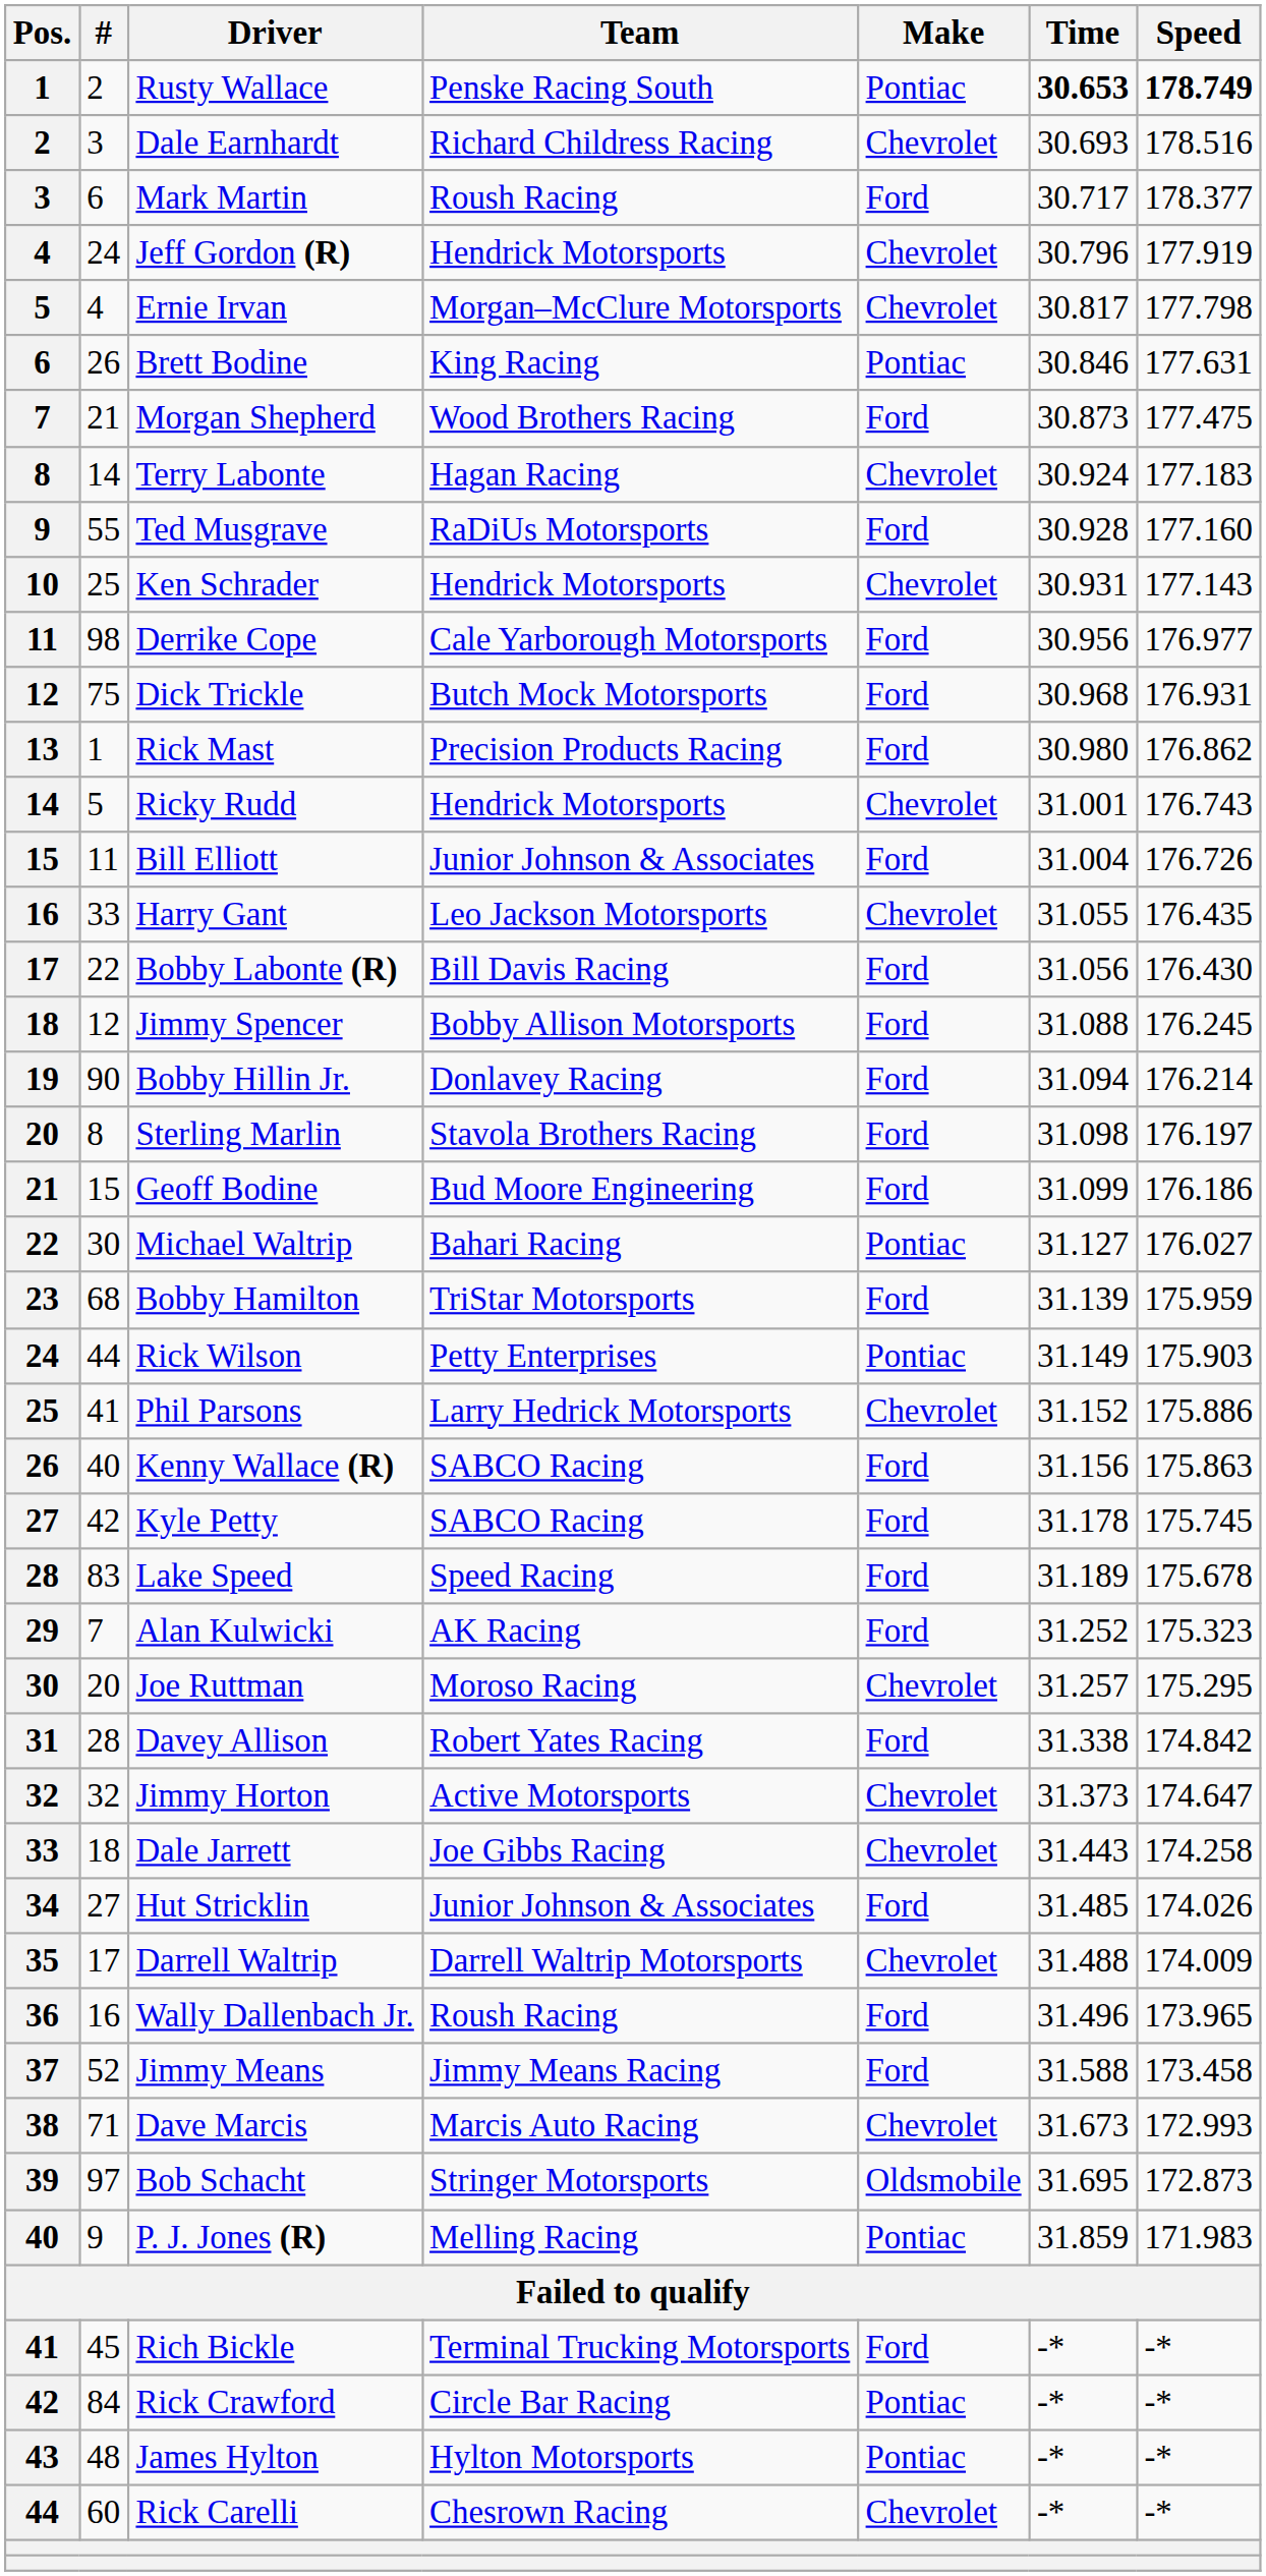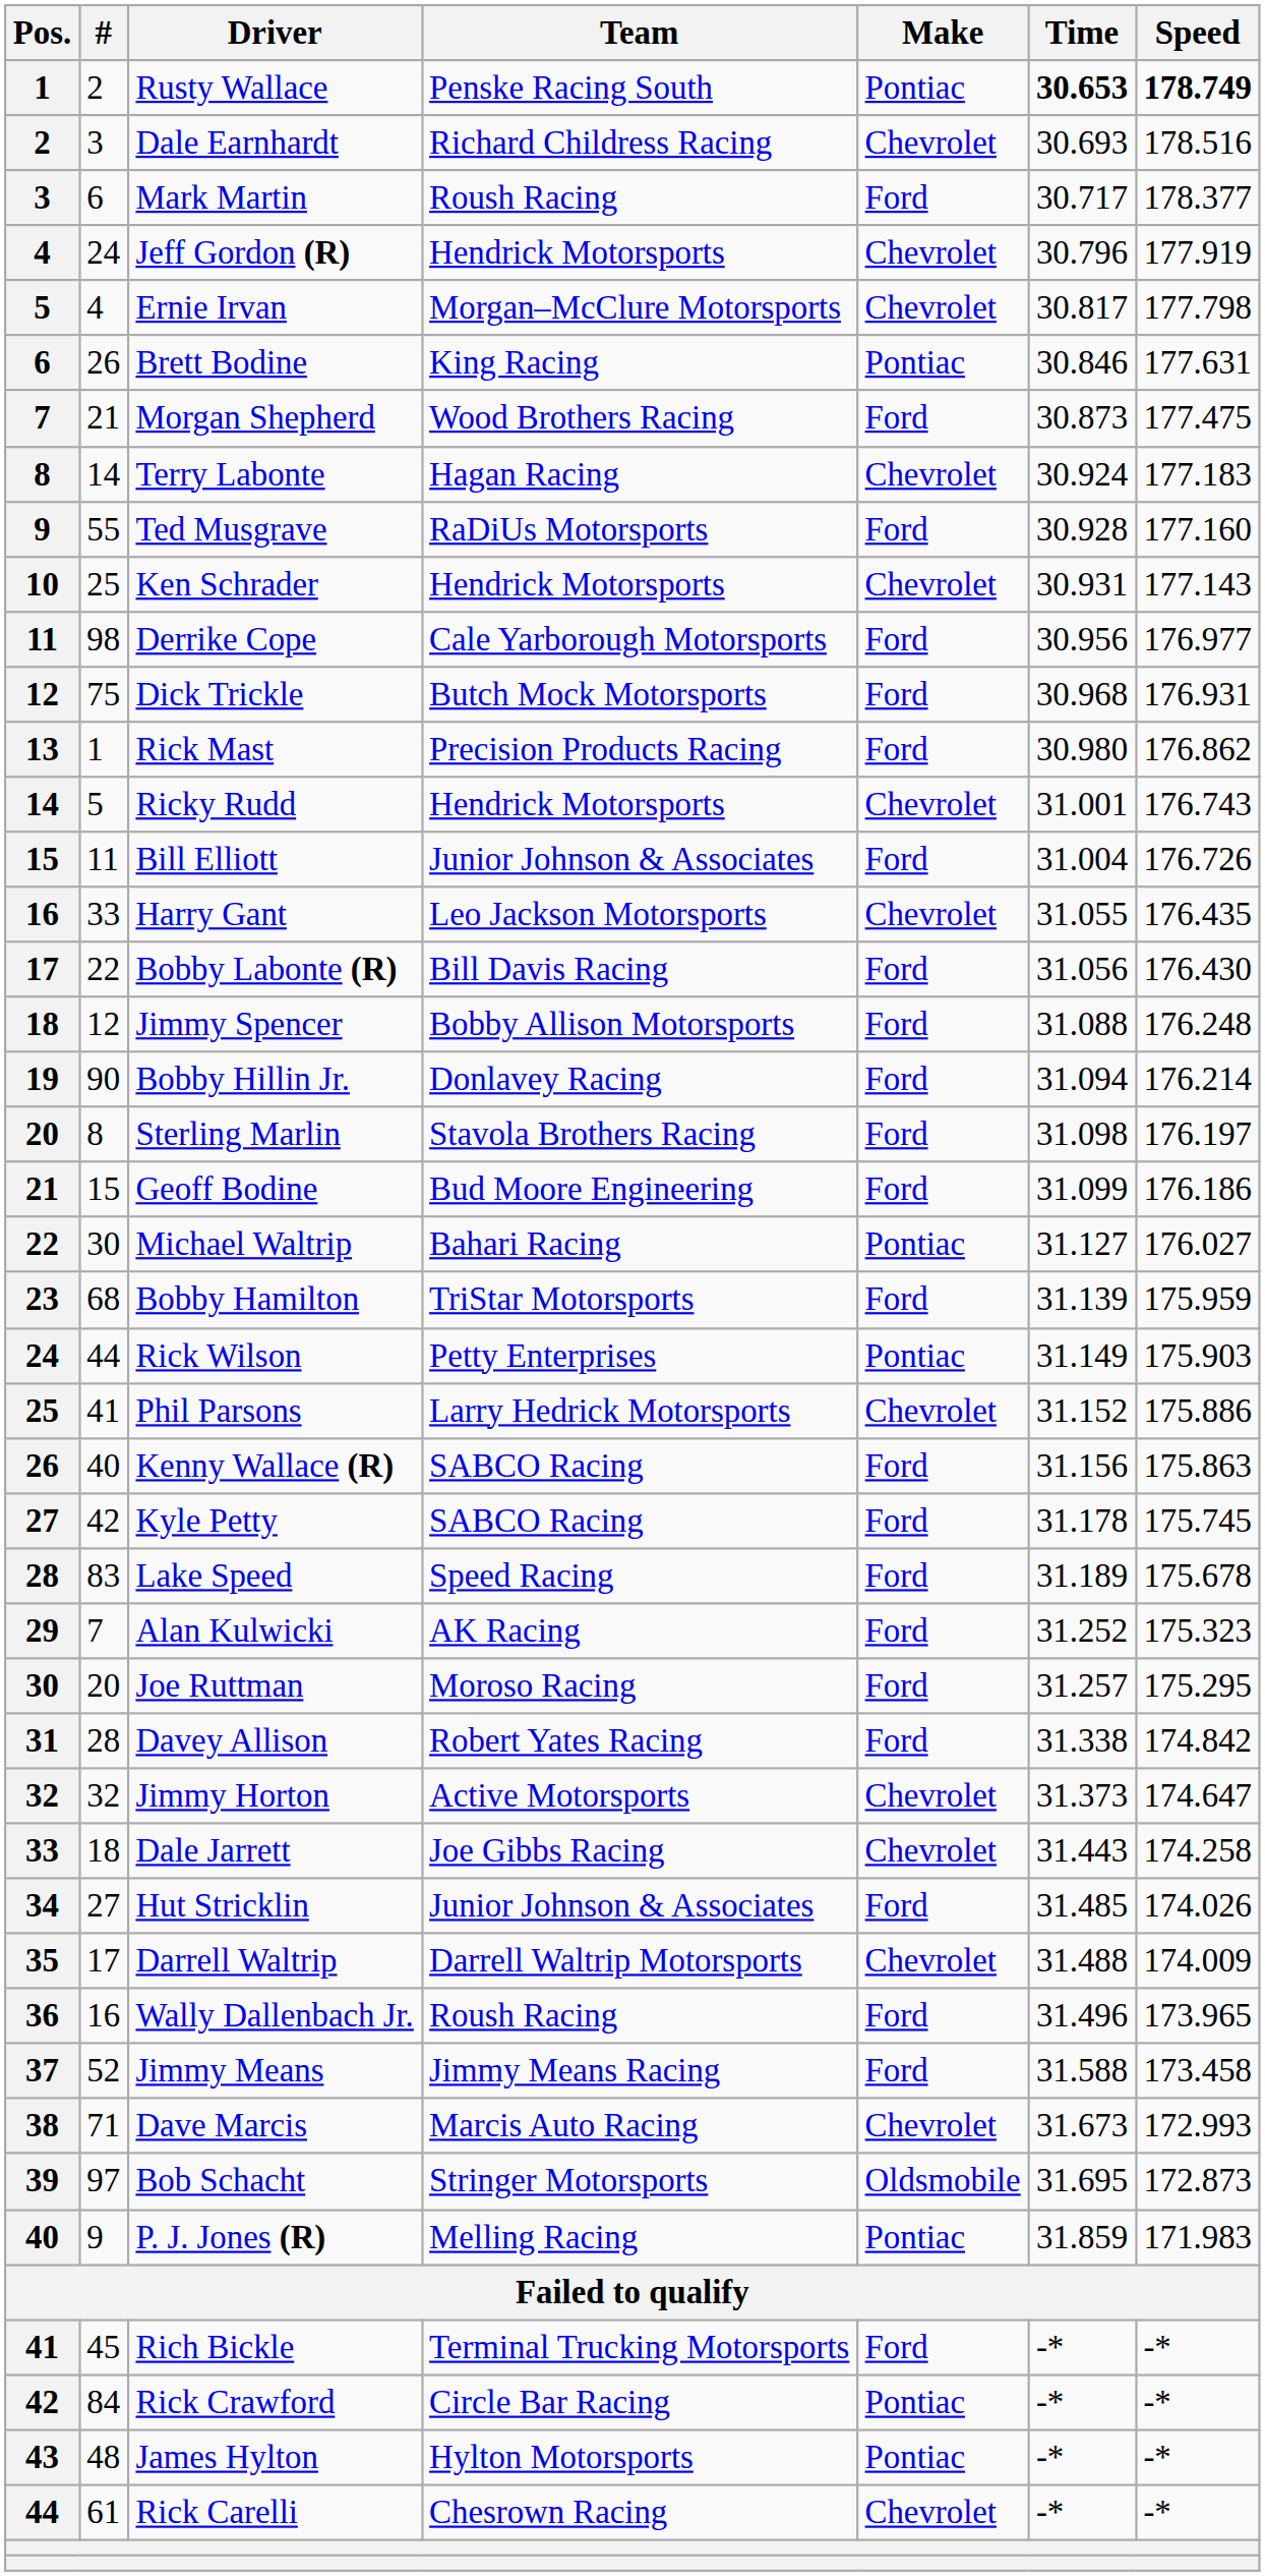Jimmy Spencer | Speed: 176.245 -> 176.248
Joe Ruttman | Make: Chevrolet -> Ford
Rick Carelli | #: 60 -> 61
